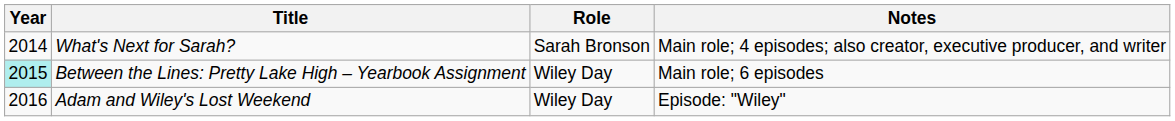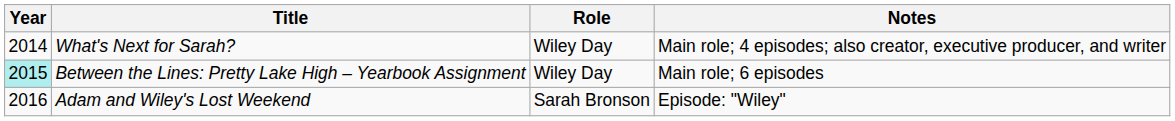What's Next for Sarah? | Role: Sarah Bronson -> Wiley Day
Adam and Wiley's Lost Weekend | Role: Wiley Day -> Sarah Bronson
